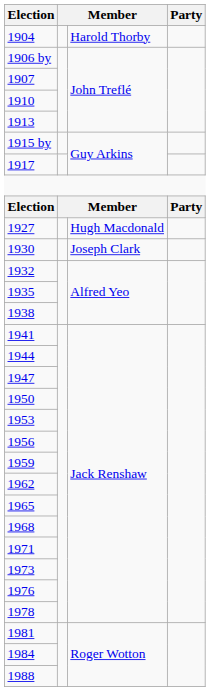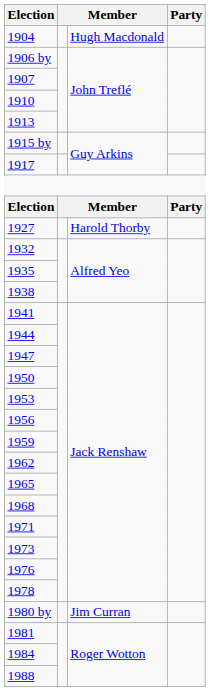1904 | column 3: Harold Thorby -> Hugh Macdonald
1927 | column 3: Hugh Macdonald -> Harold Thorby
- row: 1930 | Joseph Clark
+ row: 1980 by | Jim Curran
